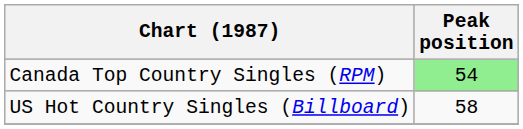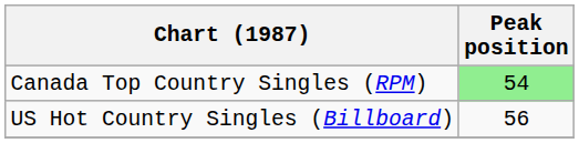US Hot Country Singles (Billboard) | Peak position: 58 -> 56
